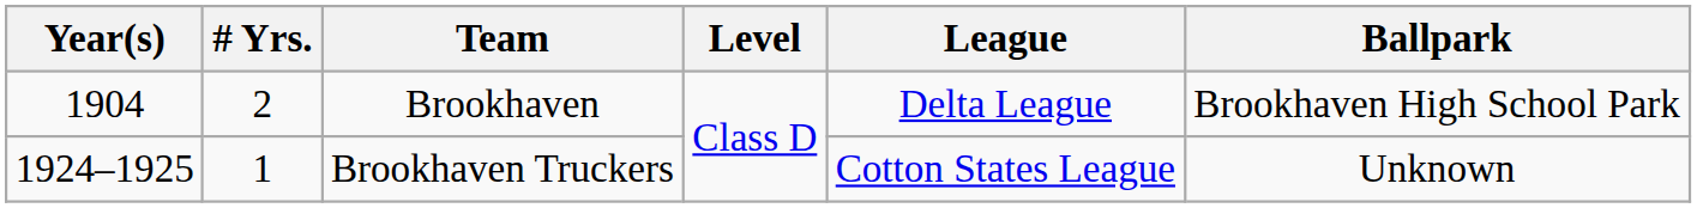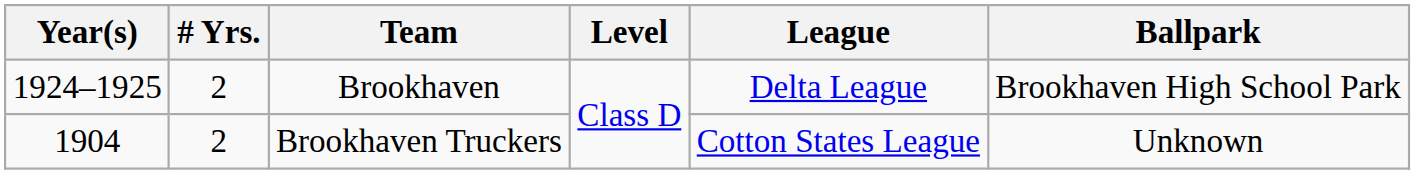Brookhaven | Year(s): 1904 -> 1924–1925
Brookhaven Truckers | Year(s): 1924–1925 -> 1904
Brookhaven Truckers | # Yrs.: 1 -> 2
